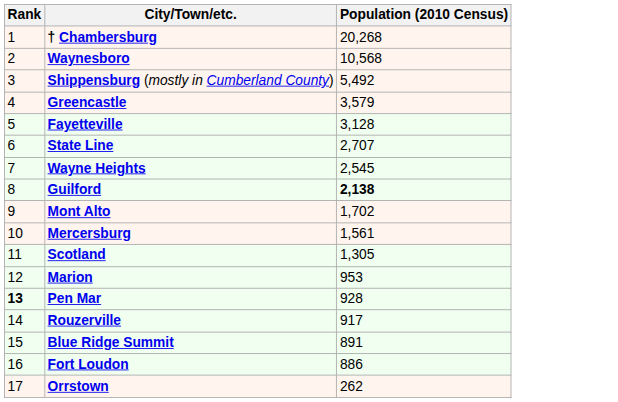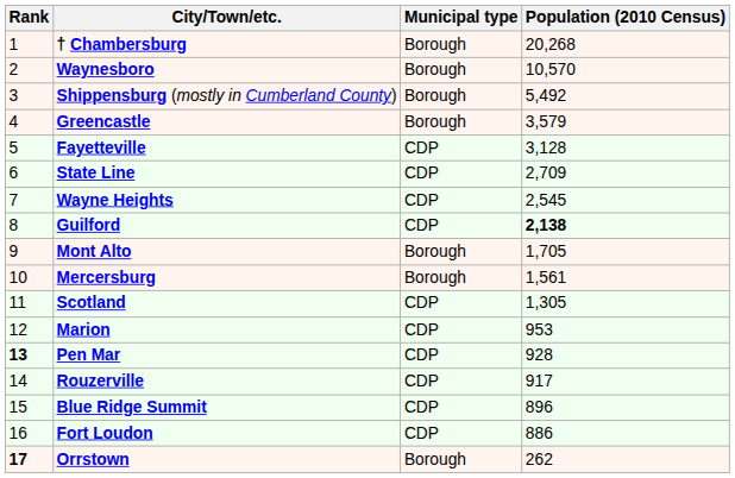+ column: Municipal type | Borough | Borough | Borough | Borough | CDP | CDP | CDP | CDP | Borough | Borough | CDP | CDP | CDP | CDP | CDP | CDP | Borough
Waynesboro | Population (2010 Census): 10,568 -> 10,570
State Line | Population (2010 Census): 2,707 -> 2,709
Mont Alto | Population (2010 Census): 1,702 -> 1,705
Blue Ridge Summit | Population (2010 Census): 891 -> 896
Orrstown | Rank: normal -> bold
